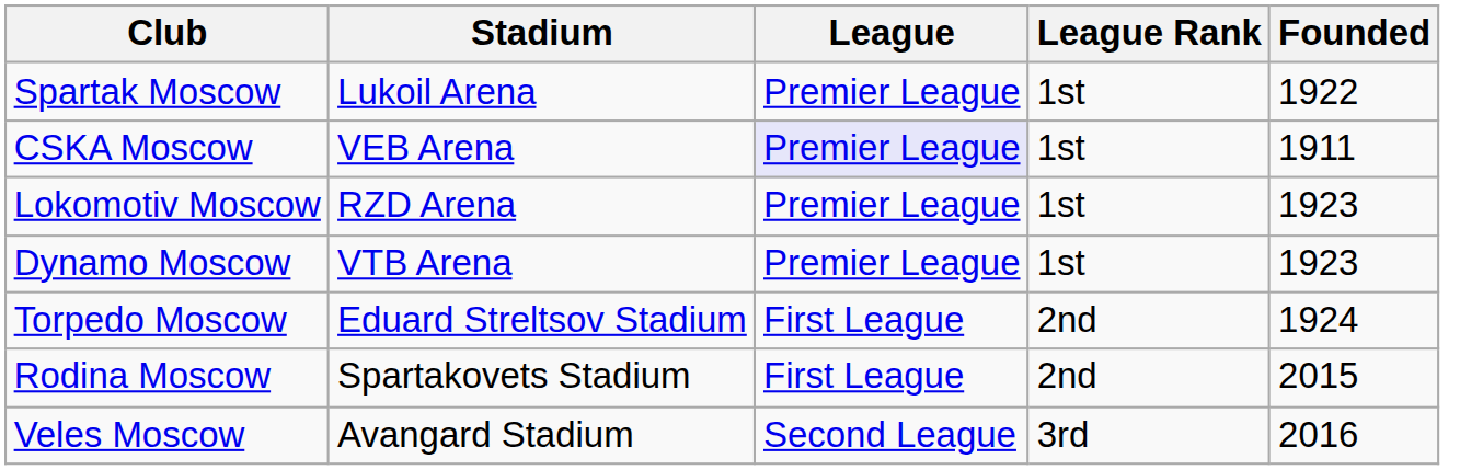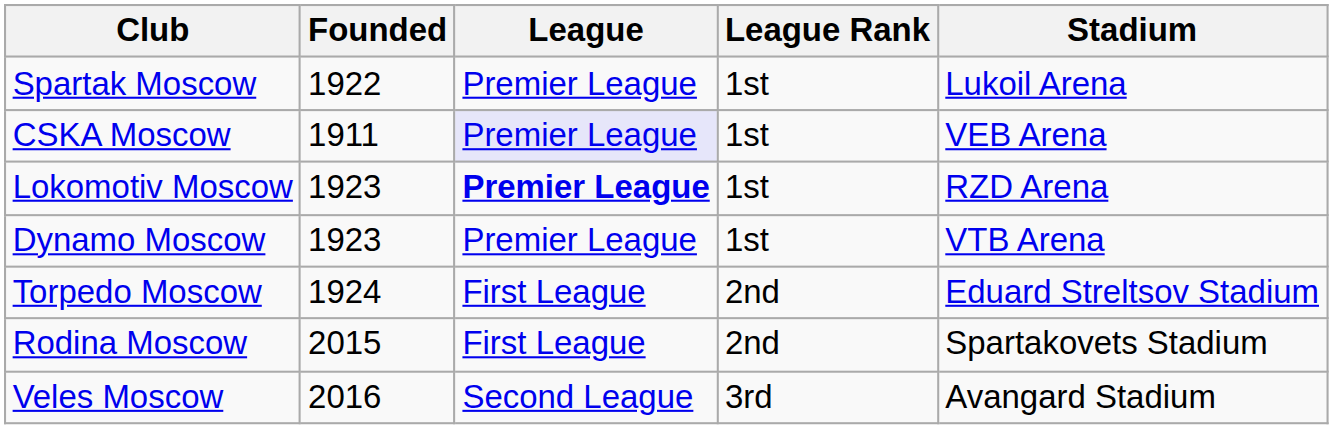columns swapped: Founded <-> Stadium
Lokomotiv Moscow | League: normal -> bold
